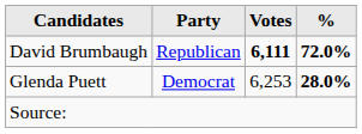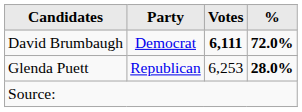David Brumbaugh | Party: Republican -> Democrat
Glenda Puett | Party: Democrat -> Republican
